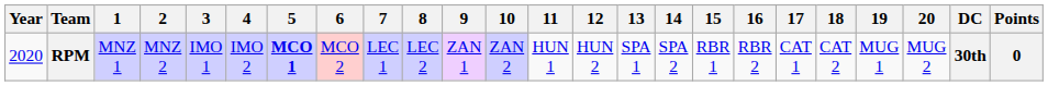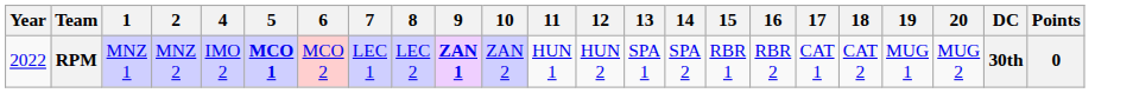- column: 3 | IMO 1
RPM | Year: 2020 -> 2022
RPM | 9: normal -> bold
